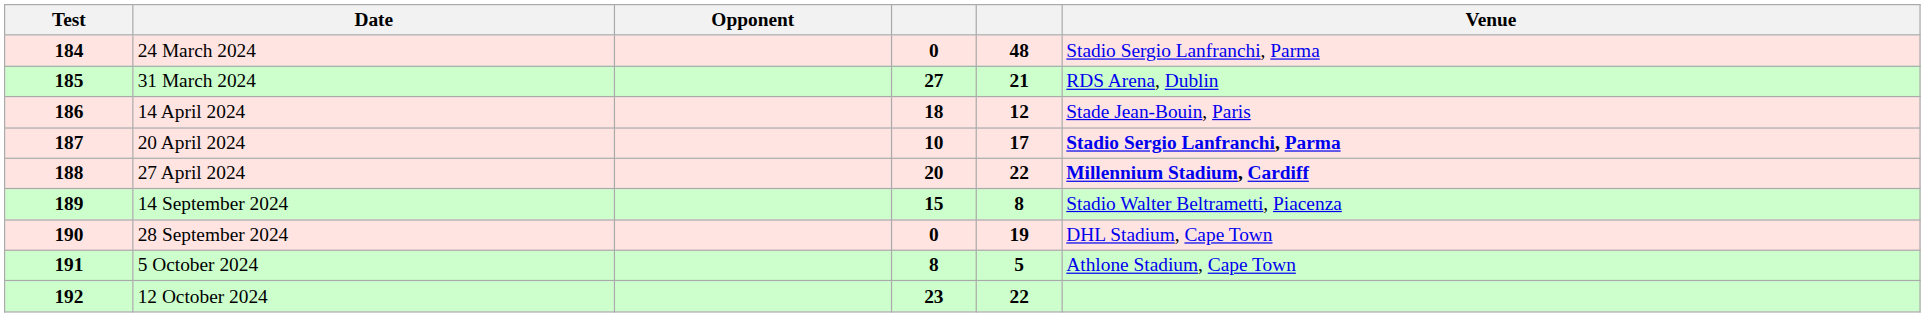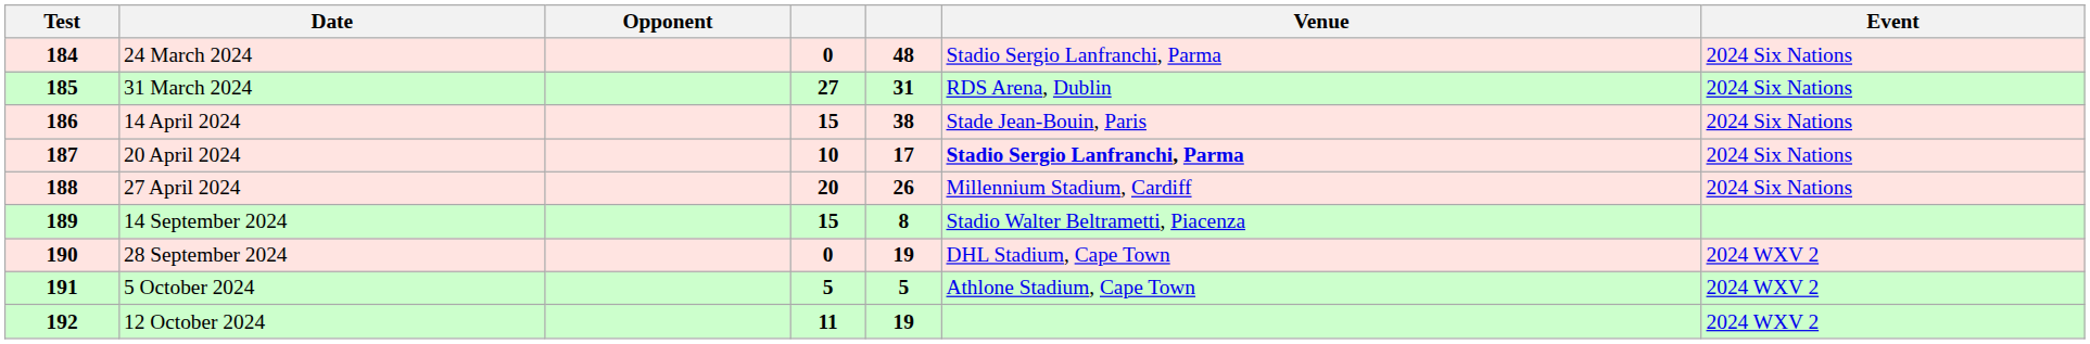+ column: Event | 2024 Six Nations | 2024 Six Nations | 2024 Six Nations | 2024 Six Nations | 2024 Six Nations | 2024 WXV 2 | 2024 WXV 2 | 2024 WXV 2
31 March 2024 | column 5: 21 -> 31
14 April 2024 | column 4: 18 -> 15
14 April 2024 | column 5: 12 -> 38
27 April 2024 | column 5: 22 -> 26
27 April 2024 | Venue: bold -> normal
5 October 2024 | column 4: 8 -> 5
12 October 2024 | column 4: 23 -> 11
12 October 2024 | column 5: 22 -> 19
